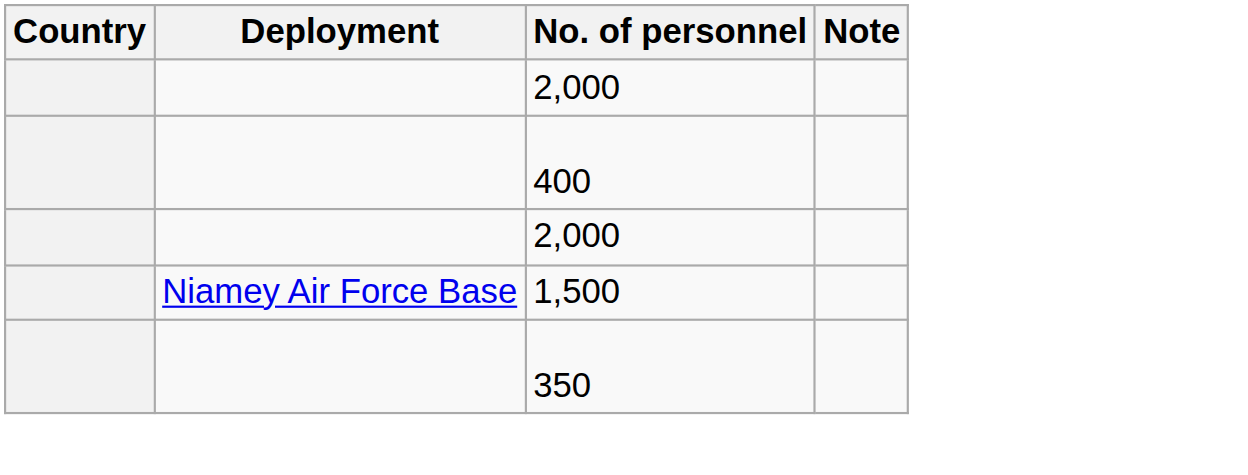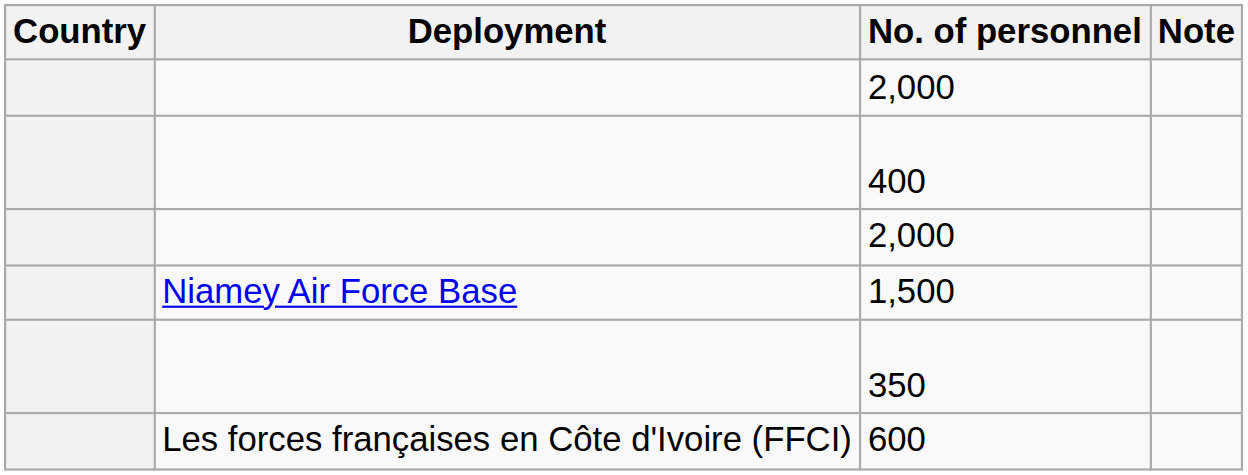+ row: Les forces françaises en Côte d'Ivoire (FFCI) | 600
